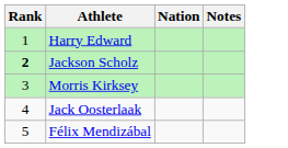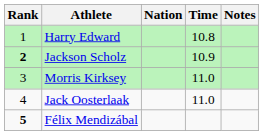+ column: Time | 10.8 | 10.9 | 11.0 | 11.0
Félix Mendizábal | Rank: normal -> bold
